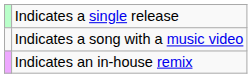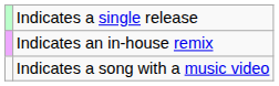rows swapped: Indicates an in-house remix <-> Indicates a song with a music video
